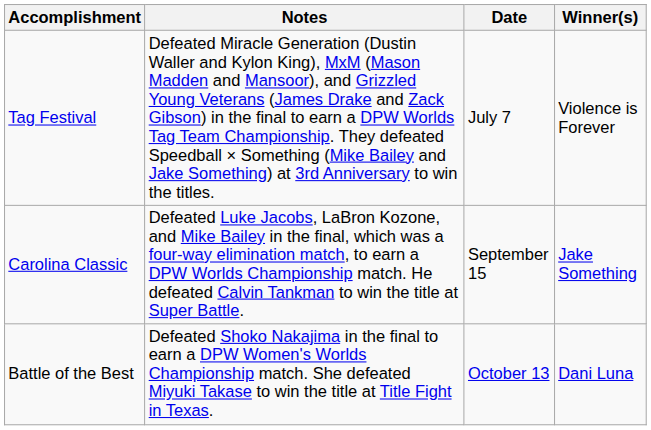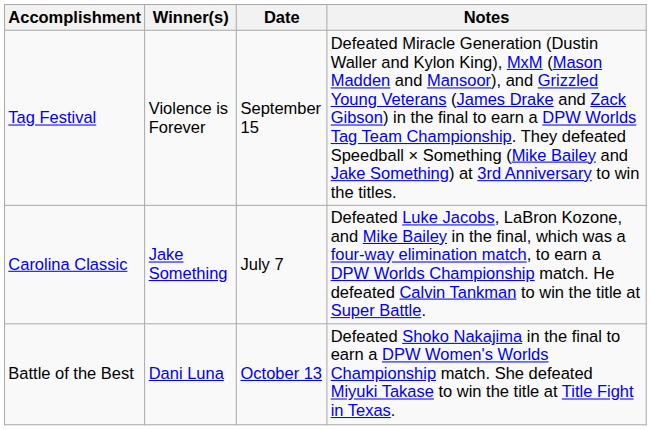columns swapped: Winner(s) <-> Notes
Tag Festival | Date: July 7 -> September 15
Carolina Classic | Date: September 15 -> July 7
